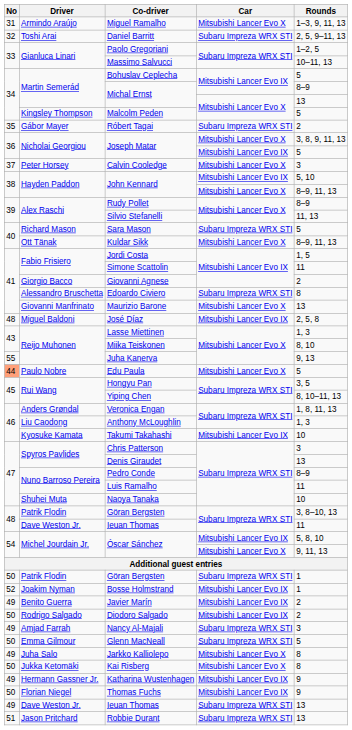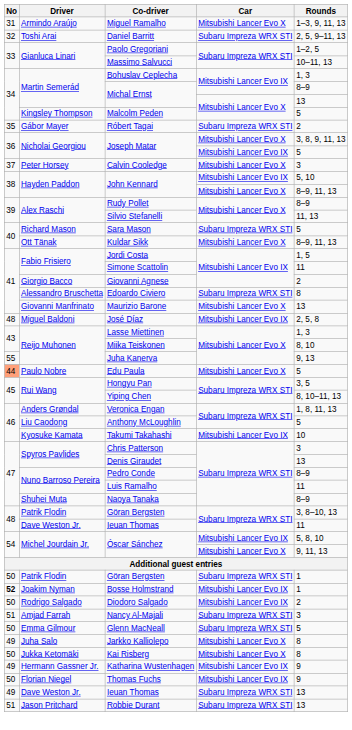Bohuslav Ceplecha | Rounds: 5 -> 1, 3
Anthony McLoughlin | Rounds: 1, 3 -> 5
Naoya Tanaka | Rounds: 10 -> 8–9
Bosse Holmstrand | No: normal -> bold
- row: 49 | Benito Guerra | Javier Marín | Mitsubishi Lancer Evo IX | 2
Nancy Al-Majali | No: 49 -> 51
